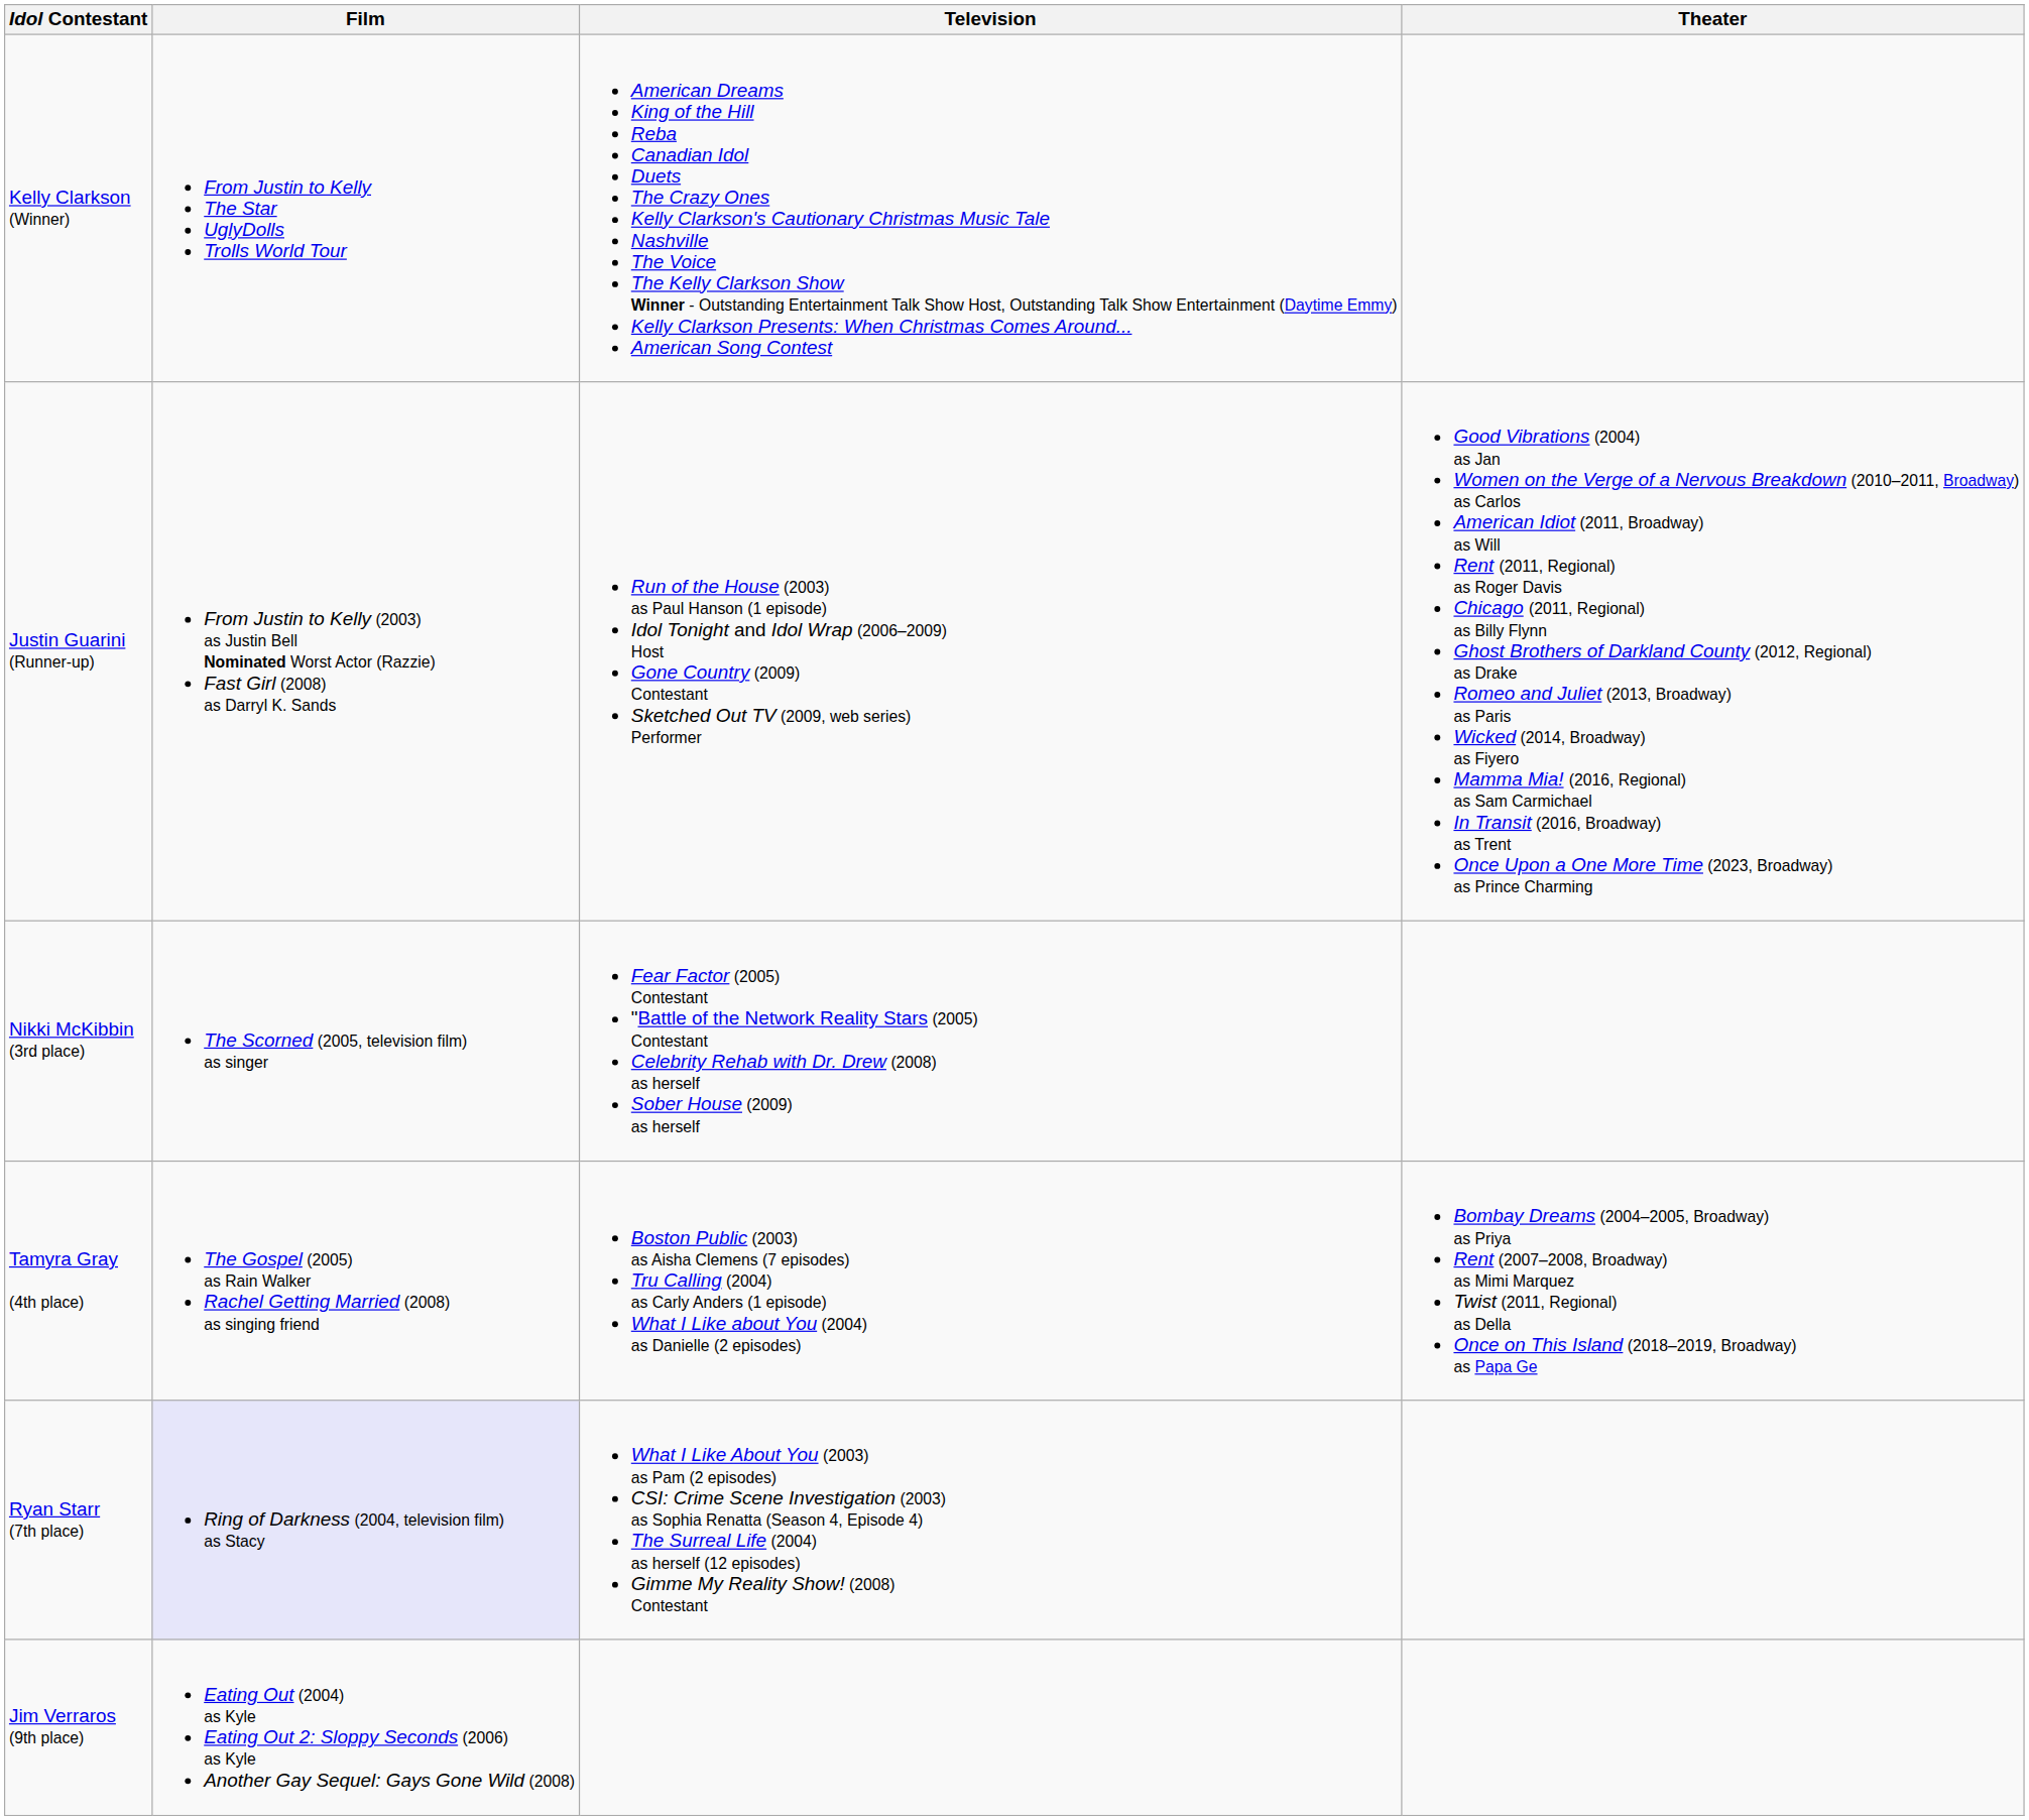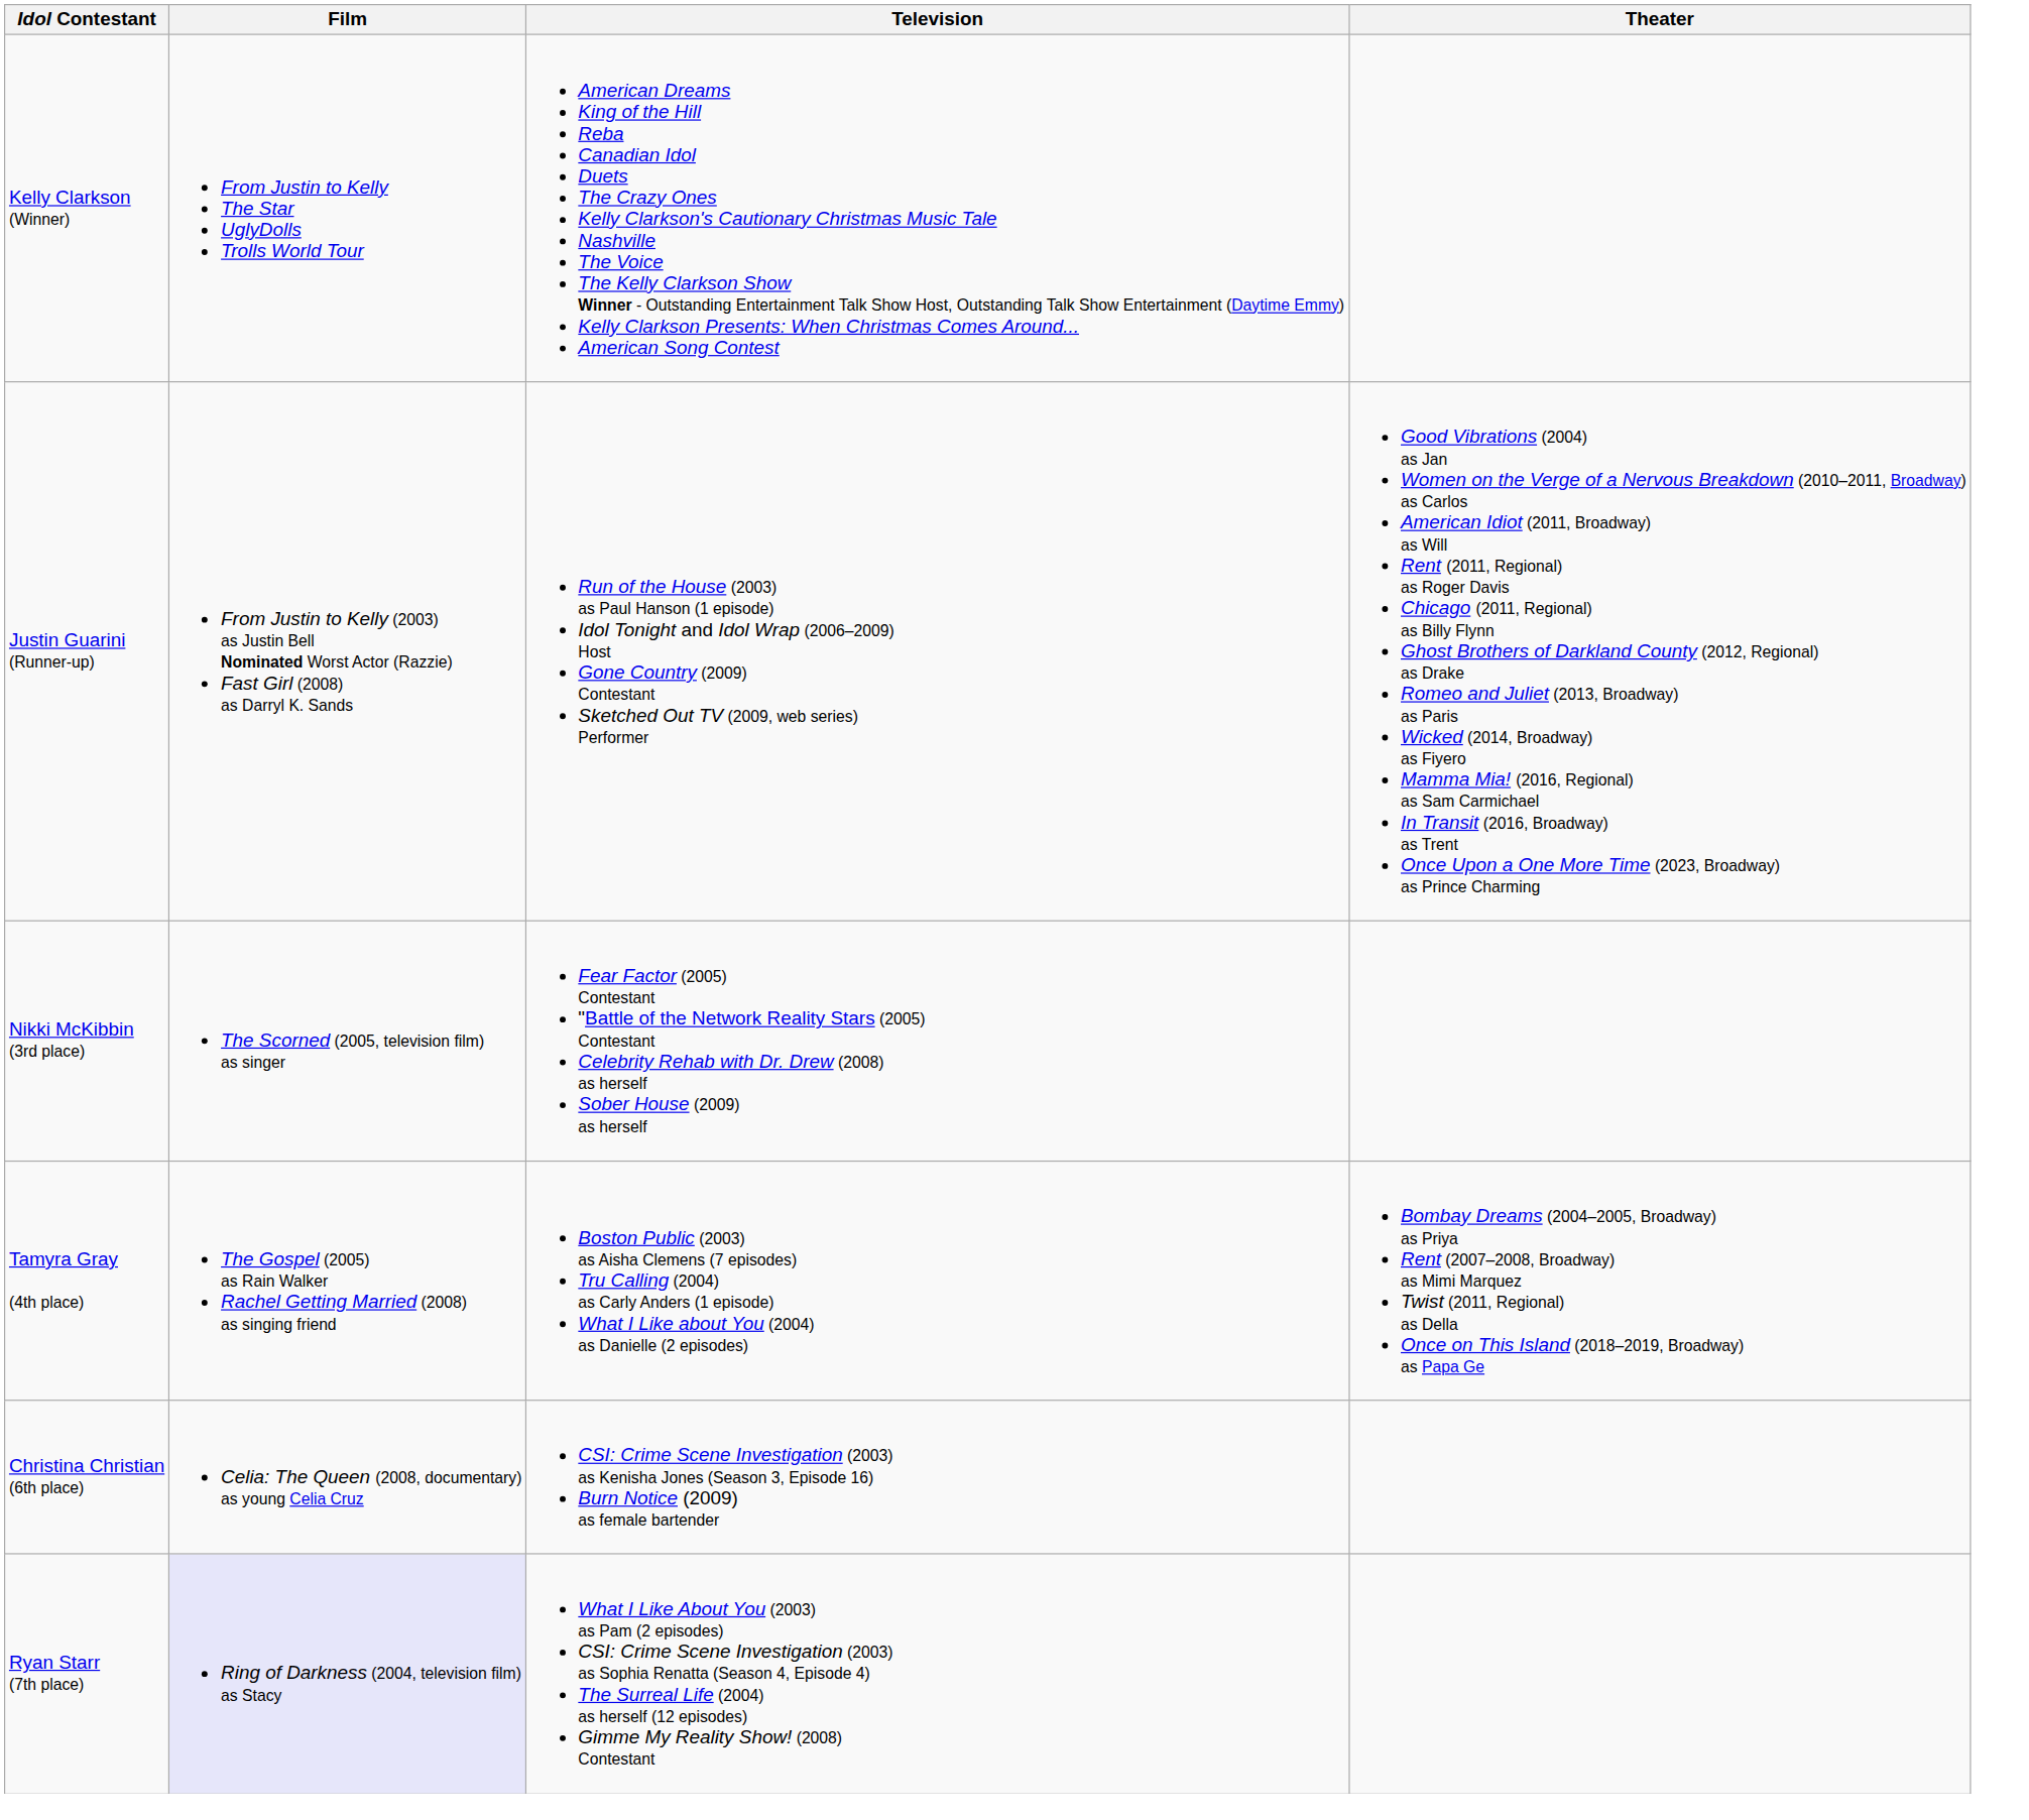+ row: Christina Christian (6th place) | Celia: The Queen (2008, documentary) as young Celia Cruz | CSI: Crime Scene Investigation (2003) as Kenisha Jones (Season 3, Episode 16) Burn Notice (2009) as female bartender
- row: Jim Verraros (9th place) | Eating Out (2004) as Kyle Eating Out 2: Sloppy Seconds (2006) as Kyle Another Gay Sequel: Gays Gone Wild (2008)
